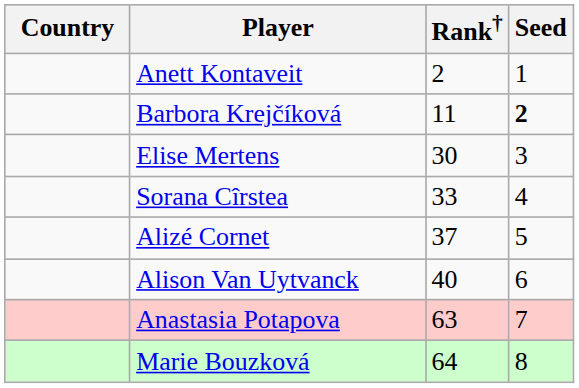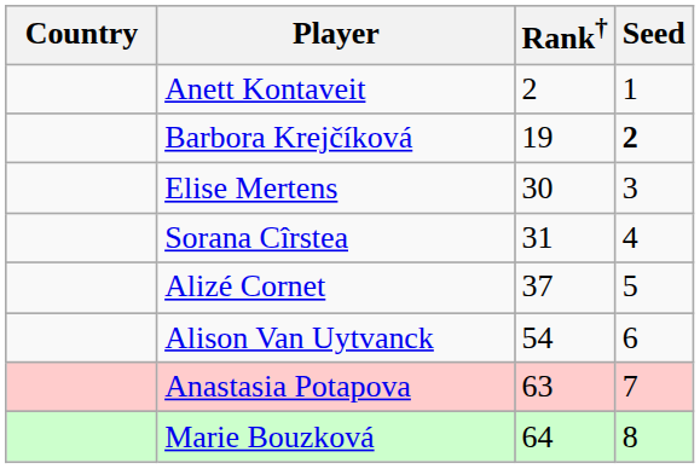Barbora Krejčíková | Rank†: 11 -> 19
Sorana Cîrstea | Rank†: 33 -> 31
Alison Van Uytvanck | Rank†: 40 -> 54
